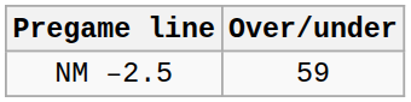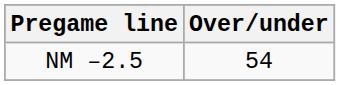NM –2.5 | Over/under: 59 -> 54
